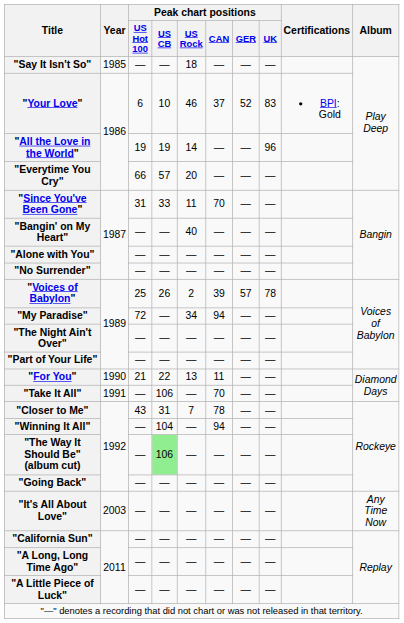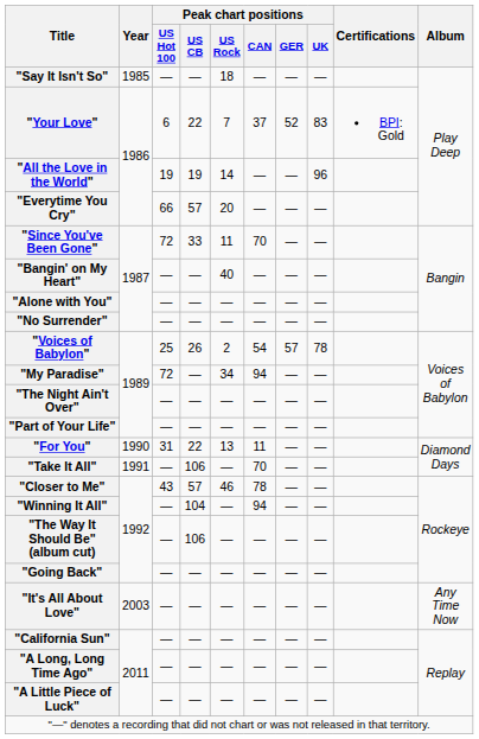"Your Love" | Peak chart positions / US CB: 10 -> 22
"Your Love" | Peak chart positions / US Rock: 46 -> 7
"Since You've Been Gone" | Peak chart positions / US Hot 100: 31 -> 72
"Voices of Babylon" | Peak chart positions / CAN: 39 -> 54
"For You" | Peak chart positions / US Hot 100: 21 -> 31
"Closer to Me" | Peak chart positions / US CB: 31 -> 57
"Closer to Me" | Peak chart positions / US Rock: 7 -> 46
"The Way It Should Be" (album cut) | Peak chart positions / US CB: lightgreen background -> no background
